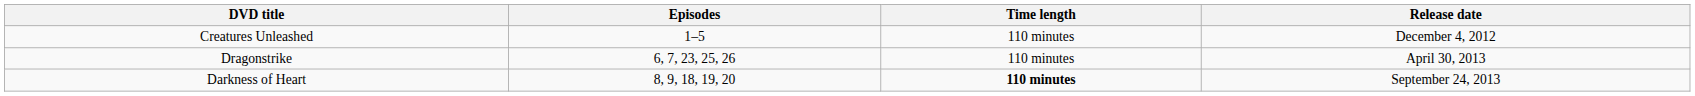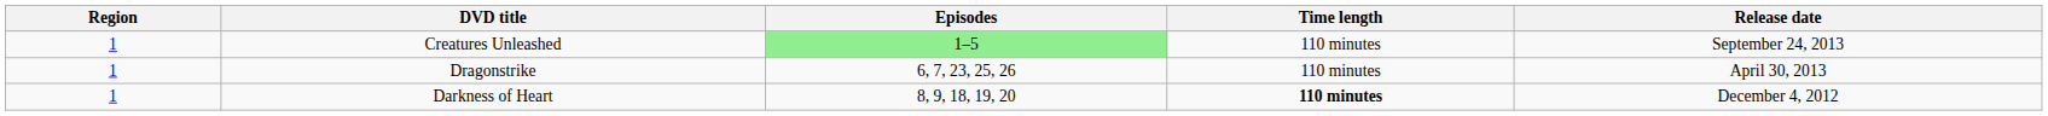+ column: Region | 1 | 1 | 1
Creatures Unleashed | Episodes: no background -> lightgreen background
Creatures Unleashed | Release date: December 4, 2012 -> September 24, 2013
Darkness of Heart | Release date: September 24, 2013 -> December 4, 2012
